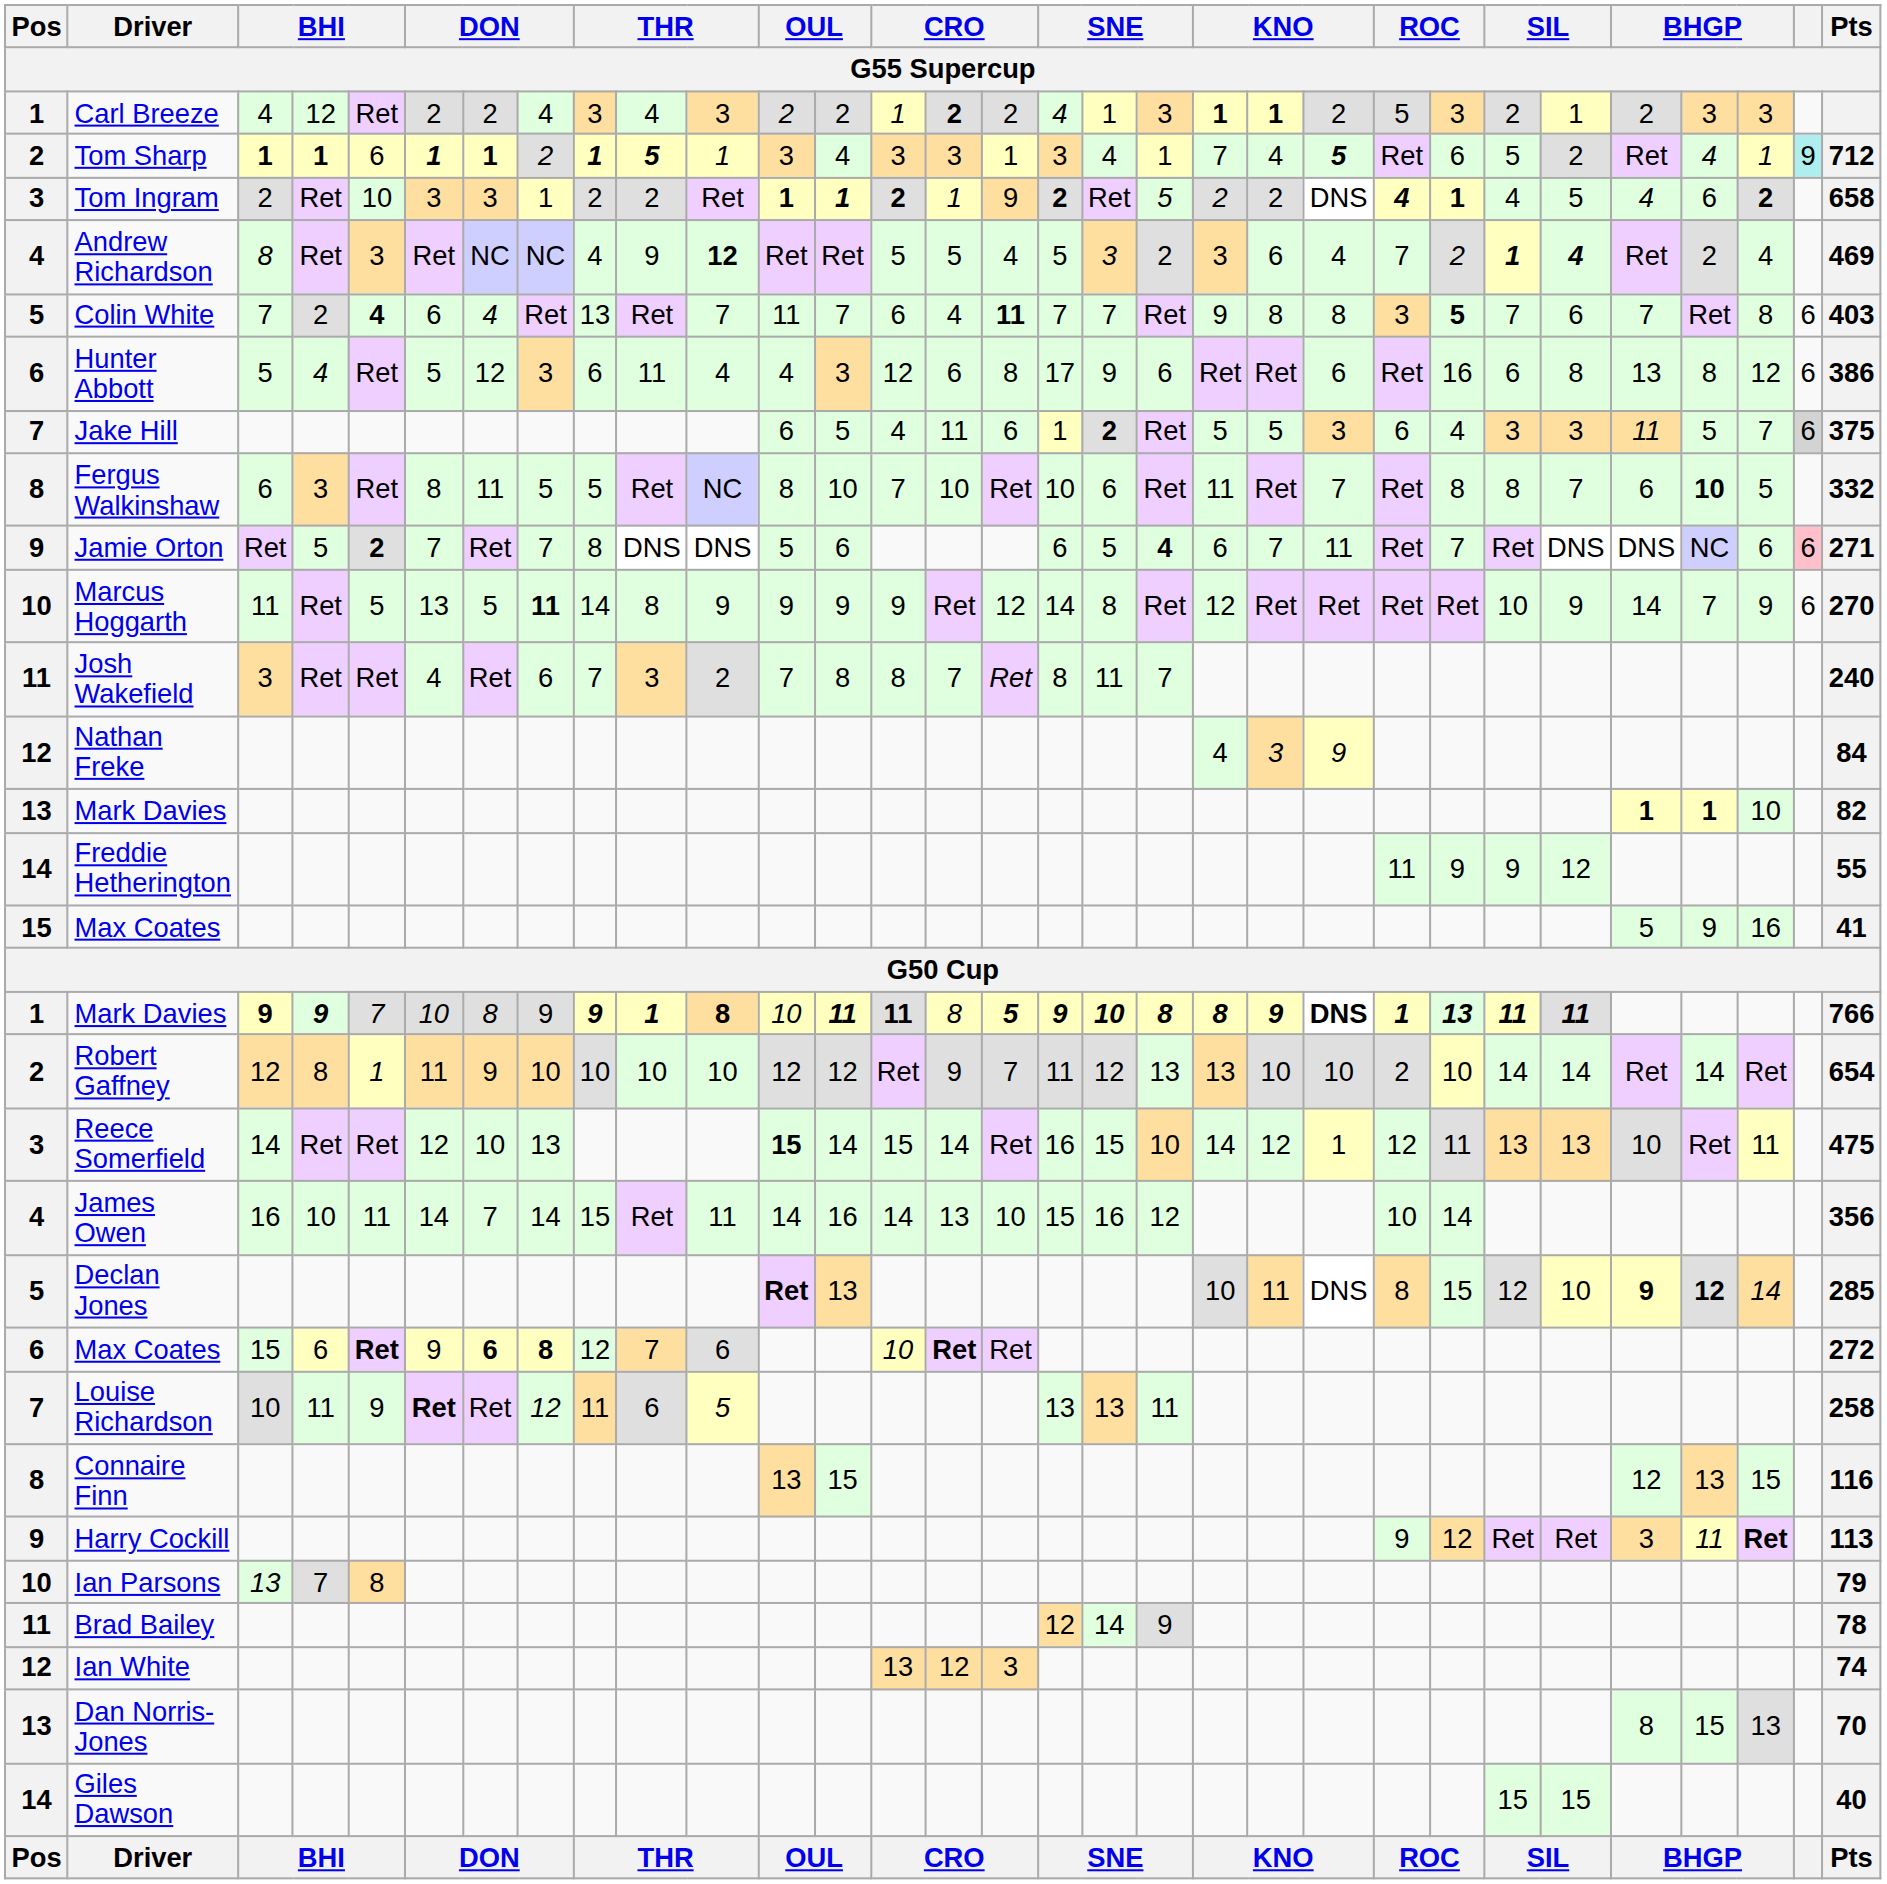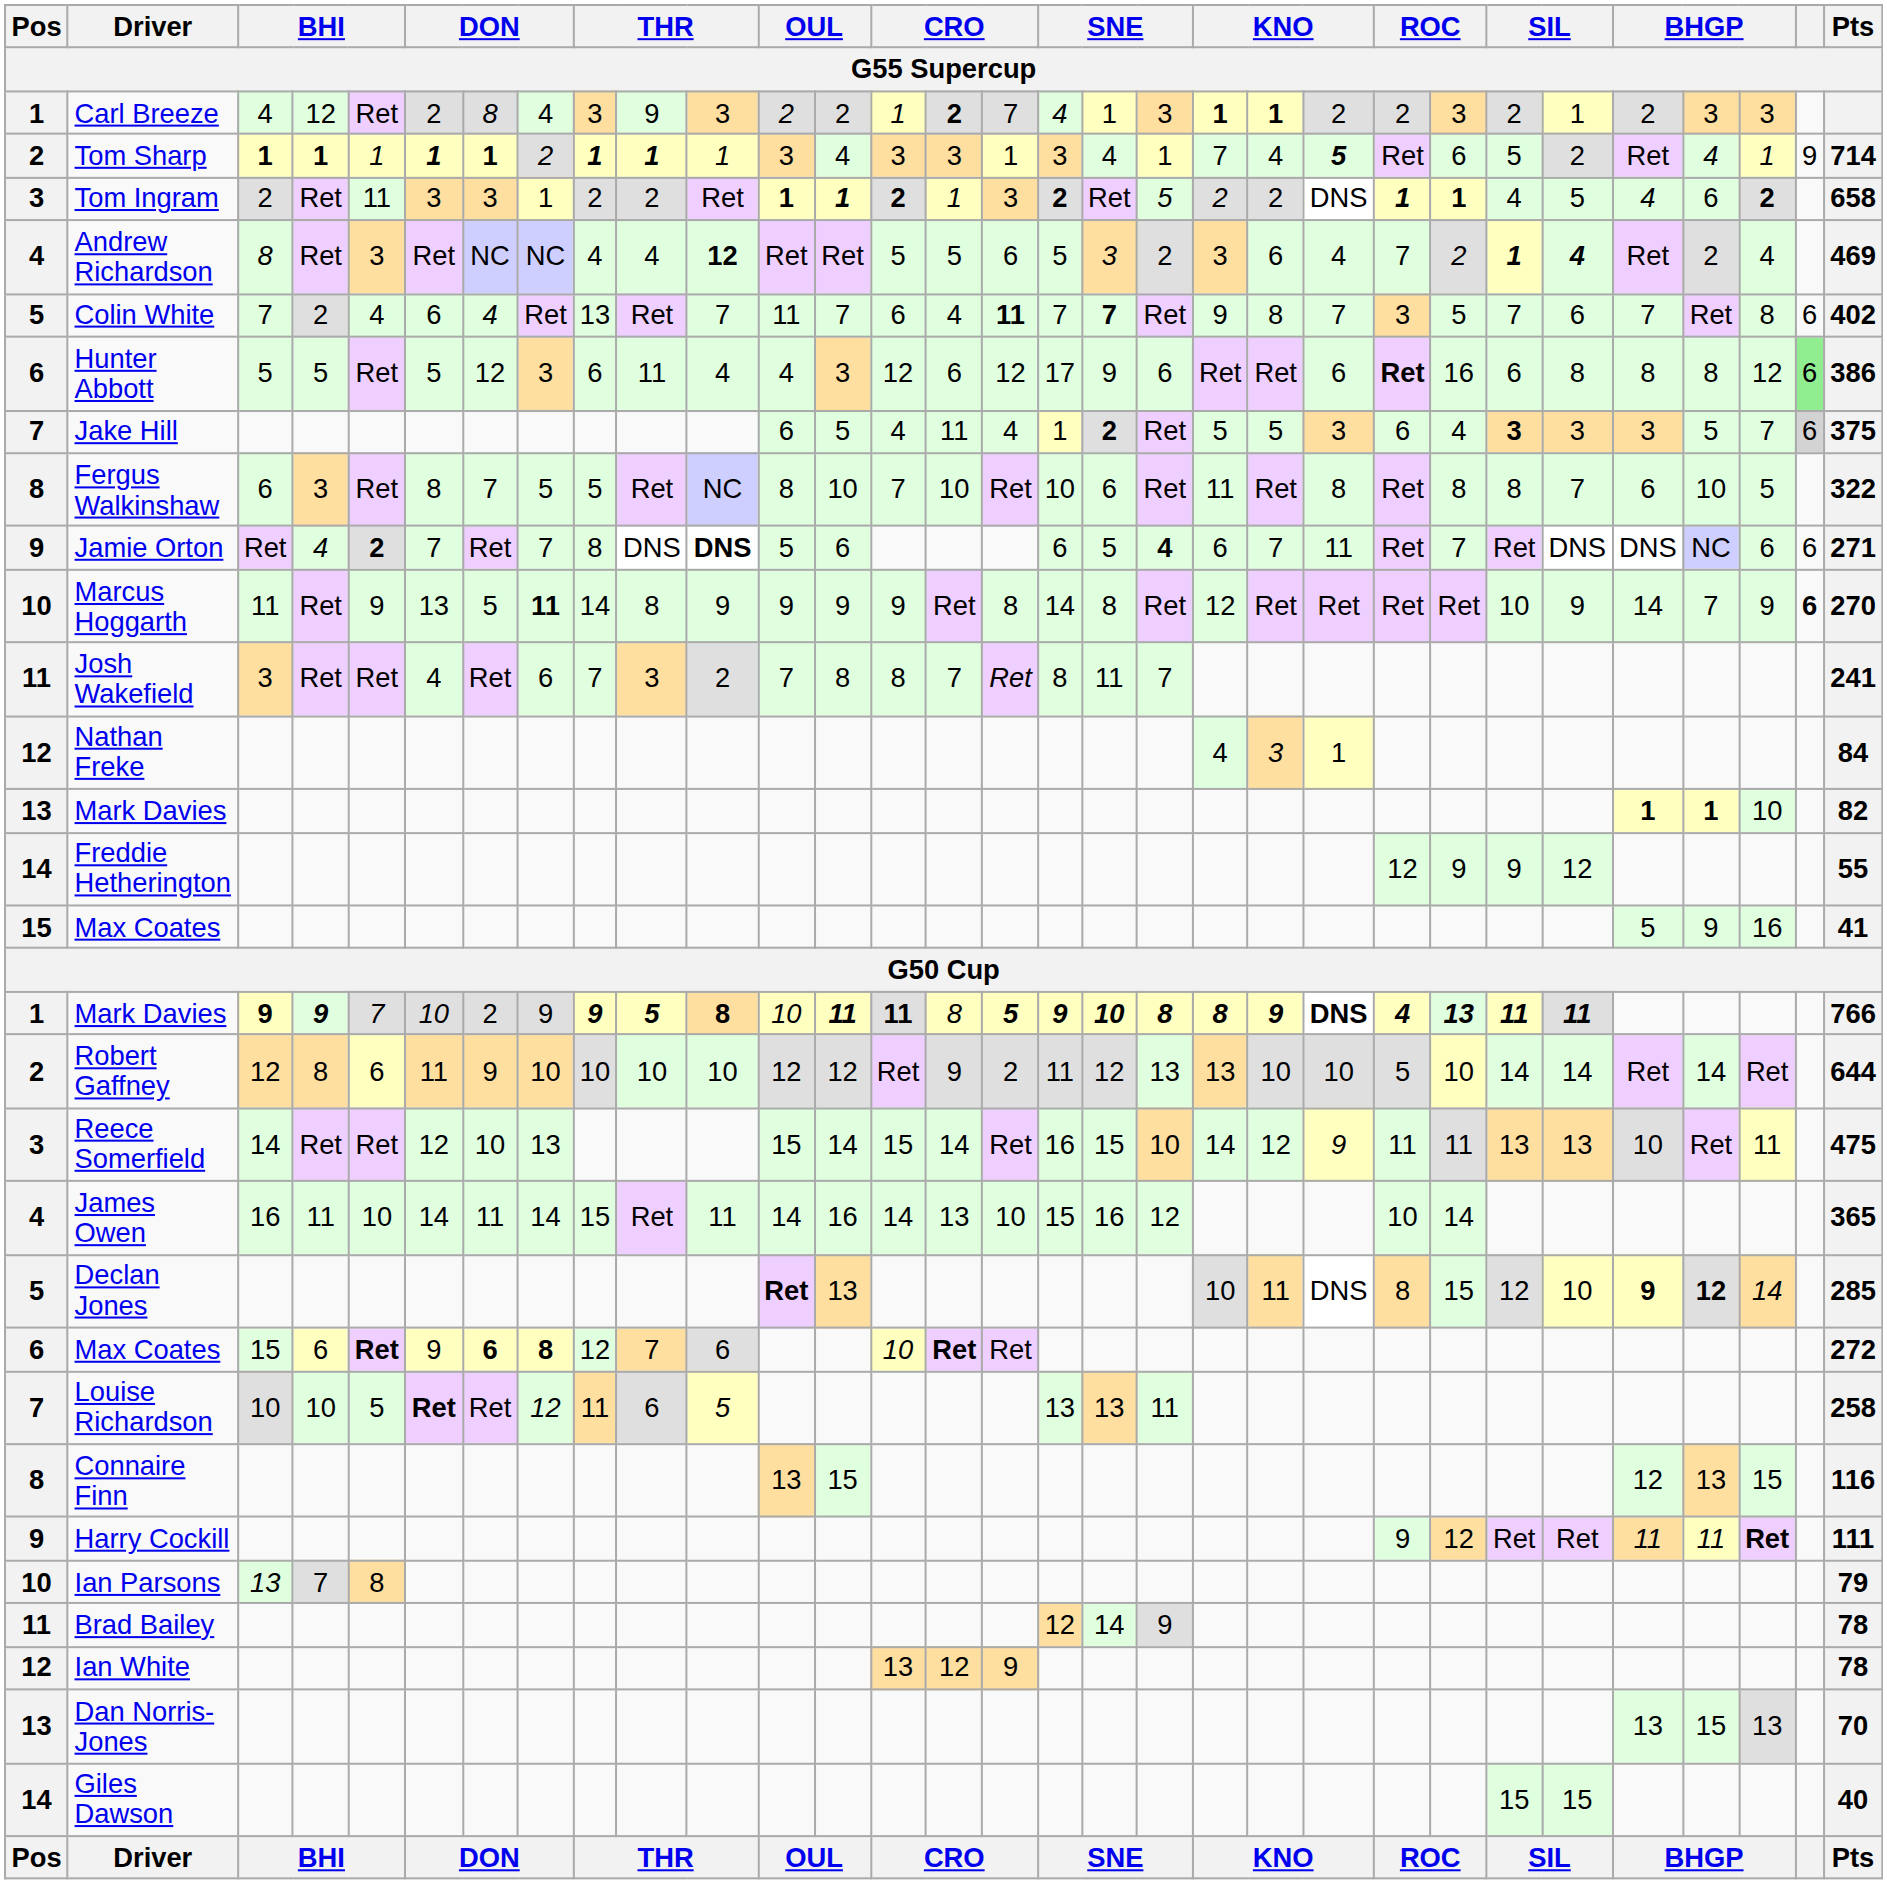Carl Breeze | column 7: 2 -> 8
Carl Breeze | column 10: 4 -> 9
Carl Breeze | column 16: 2 -> 7
Carl Breeze | column 23: 5 -> 2
Tom Sharp | column 5: 6 -> 1
Tom Sharp | column 10: 5 -> 1
Tom Sharp | column 30: paleturquoise background -> no background
Tom Sharp | Pts: 712 -> 714
Tom Ingram | column 5: 10 -> 11
Tom Ingram | column 16: 9 -> 3
Tom Ingram | column 23: 4 -> 1
Andrew Richardson | column 10: 9 -> 4
Andrew Richardson | column 16: 4 -> 6
Colin White | column 5: bold -> normal
Colin White | column 18: normal -> bold
Colin White | column 22: 8 -> 7
Colin White | column 24: bold -> normal
Colin White | Pts: 403 -> 402
Hunter Abbott | column 4: 4 -> 5
Hunter Abbott | column 16: 8 -> 12
Hunter Abbott | column 23: normal -> bold
Hunter Abbott | column 27: 13 -> 8
Hunter Abbott | column 30: no background -> lightgreen background
Jake Hill | column 16: 6 -> 4
Jake Hill | column 25: normal -> bold
Jake Hill | column 27: 11 -> 3
Fergus Walkinshaw | column 7: 11 -> 7
Fergus Walkinshaw | column 22: 7 -> 8
Fergus Walkinshaw | column 28: bold -> normal
Fergus Walkinshaw | Pts: 332 -> 322
Jamie Orton | column 4: 5 -> 4
Jamie Orton | column 11: normal -> bold
Jamie Orton | column 30: pink background -> no background
Marcus Hoggarth | column 5: 5 -> 9
Marcus Hoggarth | column 16: 12 -> 8
Marcus Hoggarth | column 30: normal -> bold
Josh Wakefield | Pts: 240 -> 241
Nathan Freke | column 22: 9 -> 1
Freddie Hetherington | column 23: 11 -> 12
Mark Davies / 9 | column 7: 8 -> 2
Mark Davies / 9 | column 10: 1 -> 5
Mark Davies / 9 | column 23: 1 -> 4
Robert Gaffney | column 5: 1 -> 6
Robert Gaffney | column 16: 7 -> 2
Robert Gaffney | column 23: 2 -> 5
Robert Gaffney | Pts: 654 -> 644
Reece Somerfield | column 12: bold -> normal
Reece Somerfield | column 22: 1 -> 9
Reece Somerfield | column 23: 12 -> 11
James Owen | column 4: 10 -> 11
James Owen | column 5: 11 -> 10
James Owen | column 7: 7 -> 11
James Owen | Pts: 356 -> 365
Louise Richardson | column 4: 11 -> 10
Louise Richardson | column 5: 9 -> 5
Harry Cockill | column 27: 3 -> 11
Harry Cockill | Pts: 113 -> 111
Ian White | column 16: 3 -> 9
Ian White | Pts: 74 -> 78
Dan Norris-Jones | column 27: 8 -> 13
